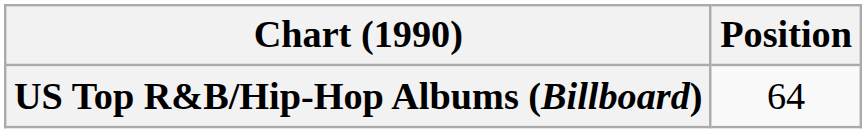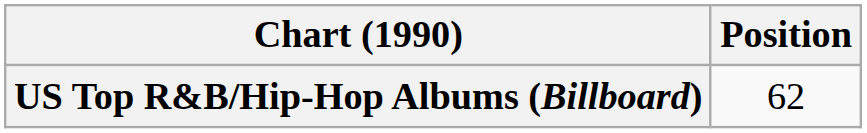US Top R&B/Hip-Hop Albums (Billboard) | Position: 64 -> 62
